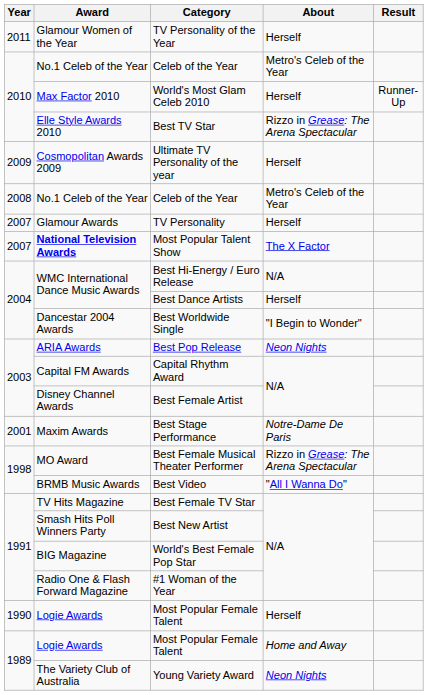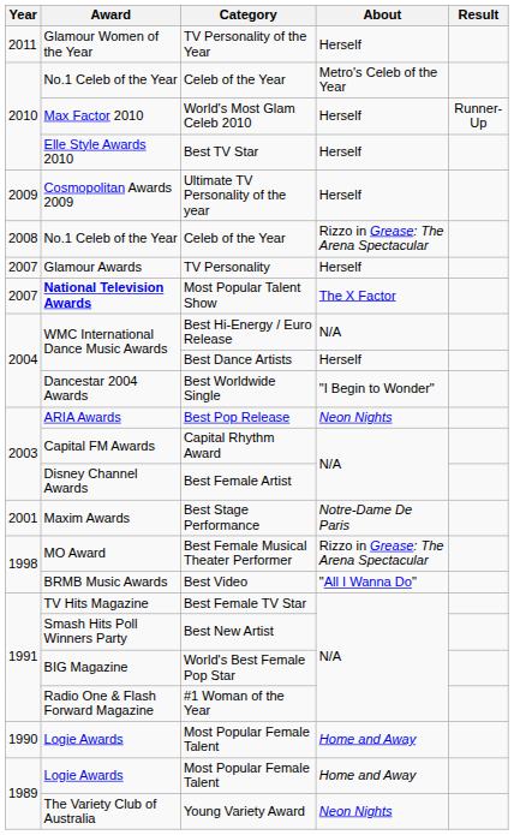Best TV Star | About: Rizzo in Grease: The Arena Spectacular -> Herself
2008 / Celeb of the Year | About: Metro's Celeb of the Year -> Rizzo in Grease: The Arena Spectacular
1990 / Most Popular Female Talent | About: Herself -> Home and Away
